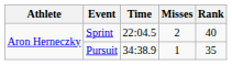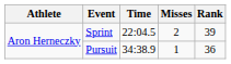Sprint | Rank: 40 -> 39
Pursuit | Rank: 35 -> 36
